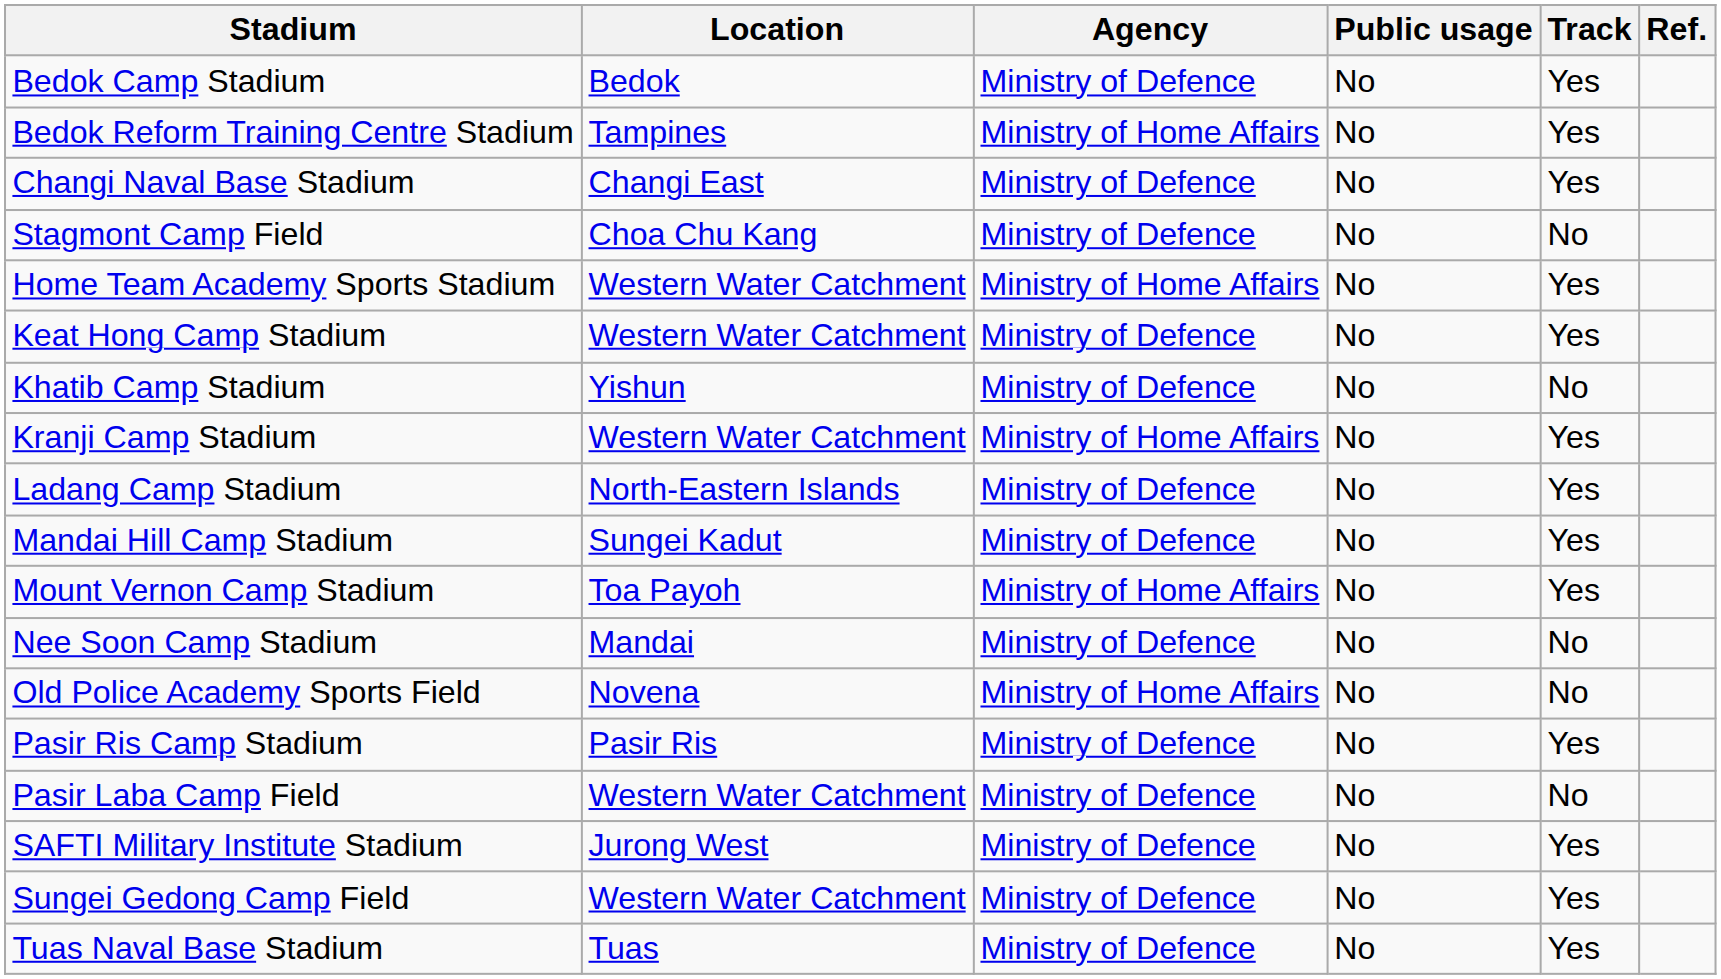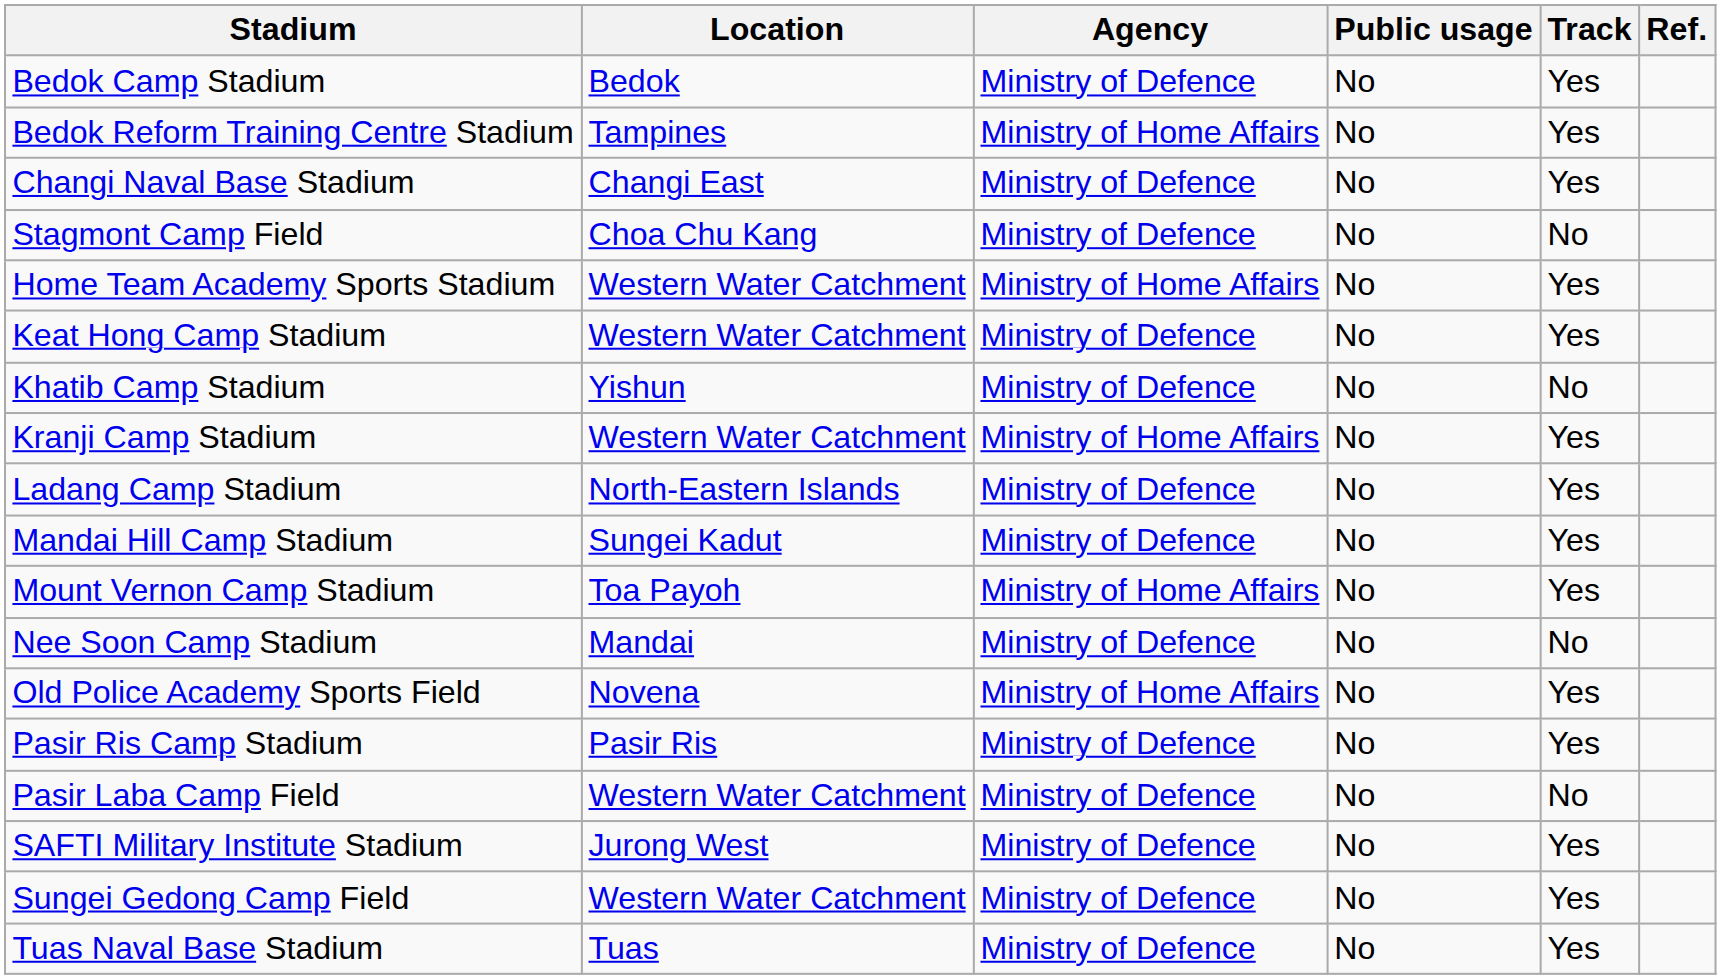Old Police Academy Sports Field | Track: No -> Yes
